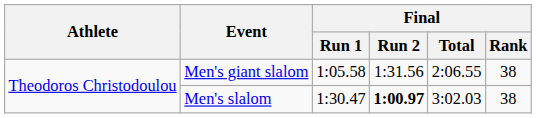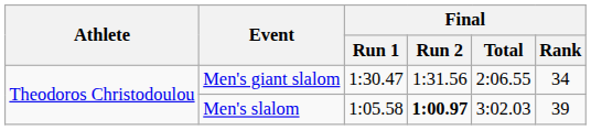Men's giant slalom | Final / Run 1: 1:05.58 -> 1:30.47
Men's giant slalom | Final / Rank: 38 -> 34
Men's slalom | Final / Run 1: 1:30.47 -> 1:05.58
Men's slalom | Final / Rank: 38 -> 39
